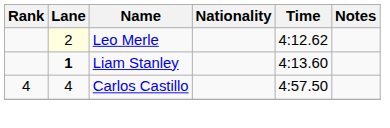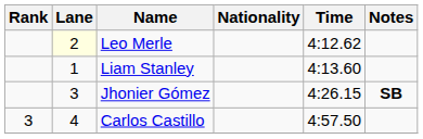Liam Stanley | Lane: bold -> normal
+ row: 3 | Jhonier Gómez | 4:26.15 | SB
Carlos Castillo | Rank: 4 -> 3
